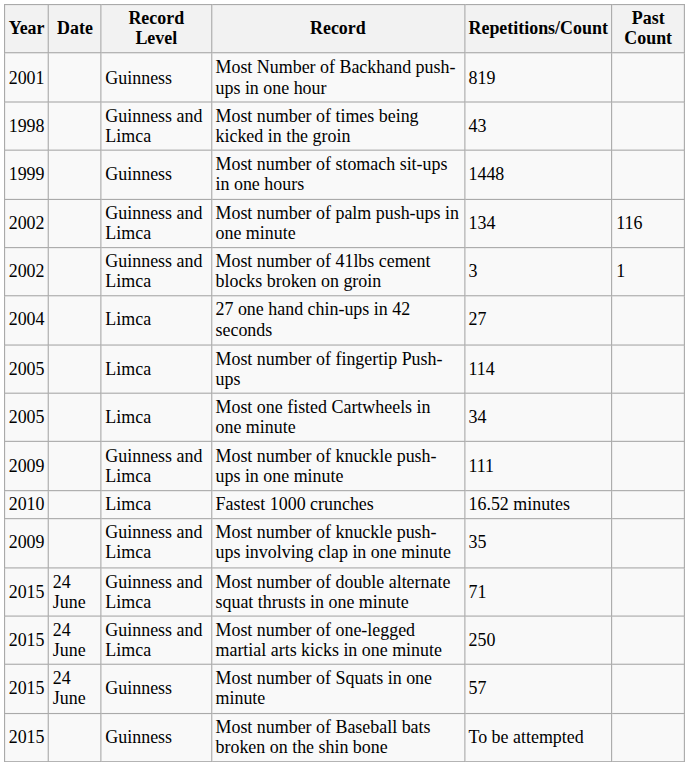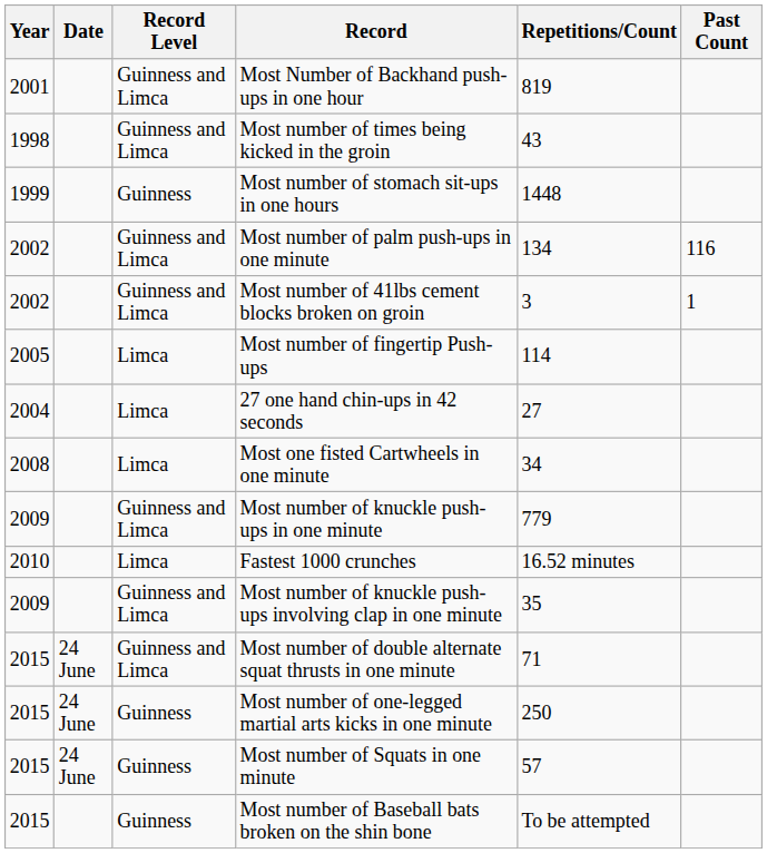Most Number of Backhand push-ups in one hour | Record Level: Guinness -> Guinness and Limca
rows swapped: 27 one hand chin-ups in 42 seconds <-> Most number of fingertip Push-ups
Most one fisted Cartwheels in one minute | Year: 2005 -> 2008
Most number of knuckle push-ups in one minute | Repetitions/Count: 111 -> 779
Most number of one-legged martial arts kicks in one minute | Record Level: Guinness and Limca -> Guinness
